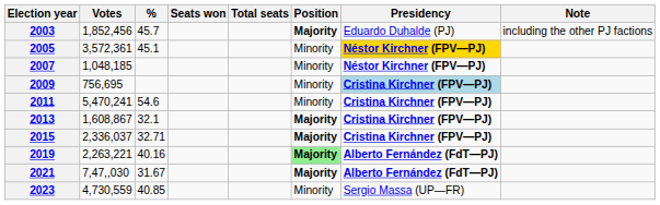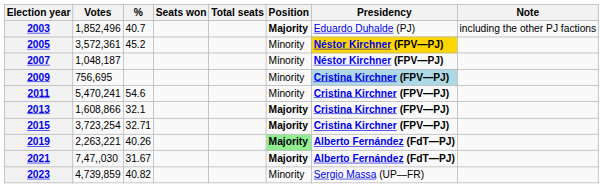2003 | Votes: 1,852,456 -> 1,852,496
2003 | %: 45.7 -> 40.7
2005 | %: 45.1 -> 45.2
2007 | Votes: 1,048,185 -> 1,048,187
2013 | Votes: 1,608,867 -> 1,608,866
2015 | Votes: 2,336,037 -> 3,723,254
2019 | %: 40.16 -> 40.26
2023 | Votes: 4,730,559 -> 4,739,859
2023 | %: 40.85 -> 40.82
